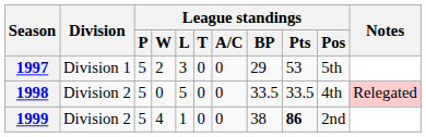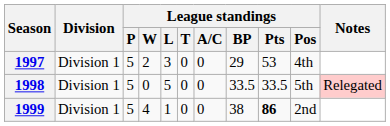1997 | League standings / Pos: 5th -> 4th
1998 | Division: Division 2 -> Division 1
1998 | League standings / Pos: 4th -> 5th
1999 | Division: Division 2 -> Division 1
